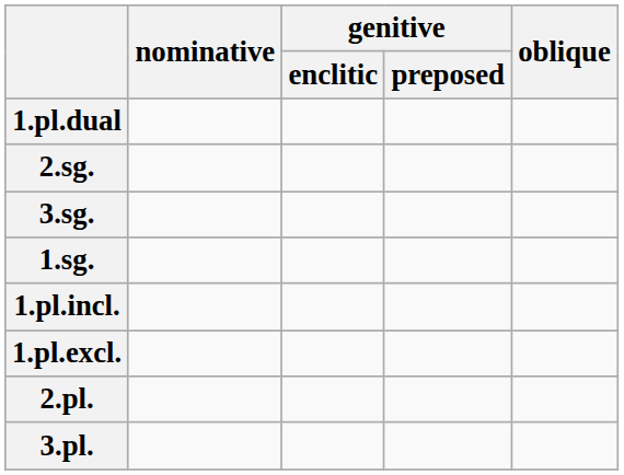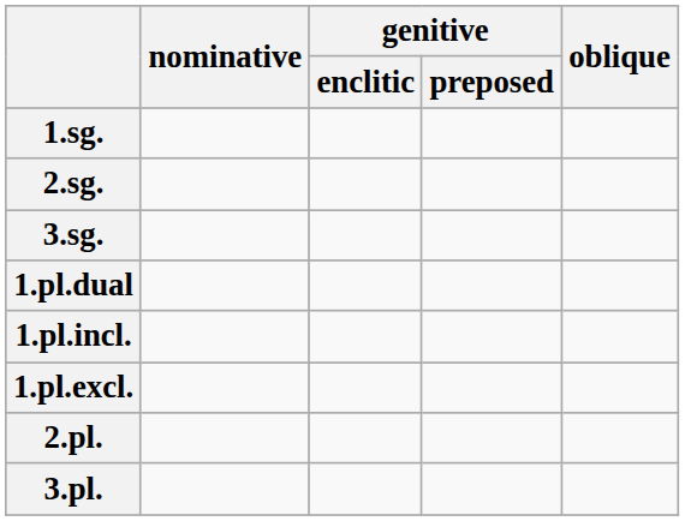rows swapped: 1.sg. <-> 1.pl.dual
